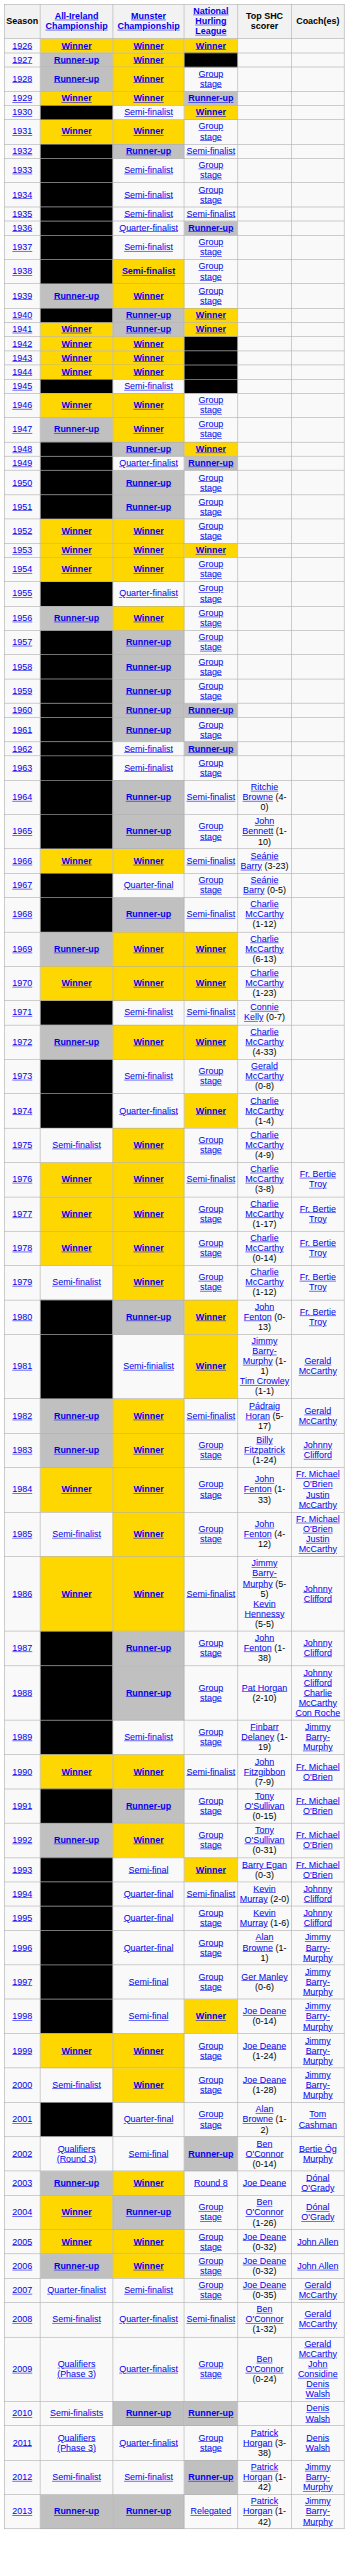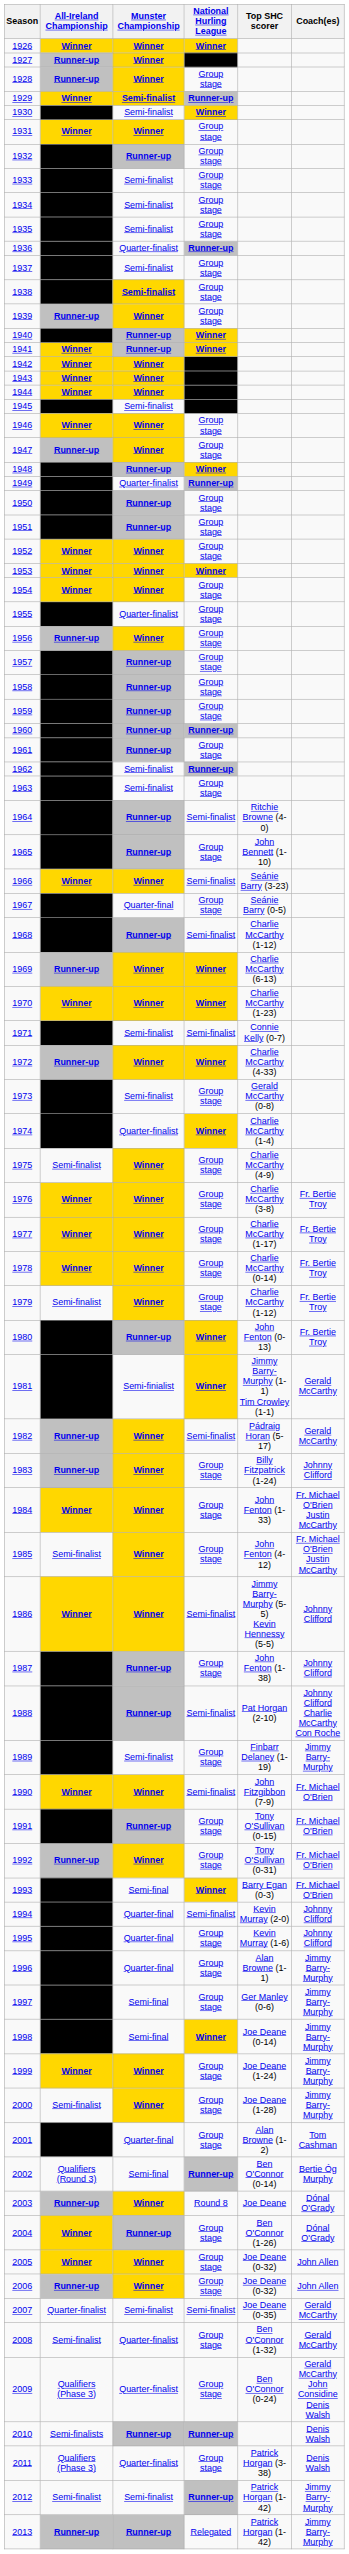1929 | Munster Championship: Winner -> Semi-finalist
1932 | National Hurling League: Semi-finalist -> Group stage
1935 | National Hurling League: Semi-finalist -> Group stage
1976 | National Hurling League: Semi-finalist -> Group stage
1988 | National Hurling League: Group stage -> Semi-finalist
2007 | National Hurling League: Group stage -> Semi-finalist
2008 | National Hurling League: Semi-finalist -> Group stage
